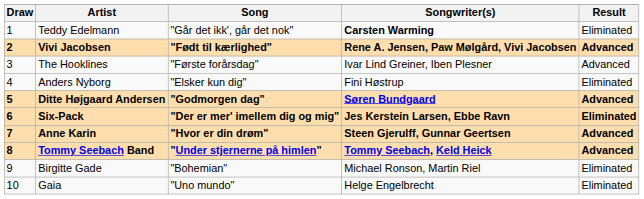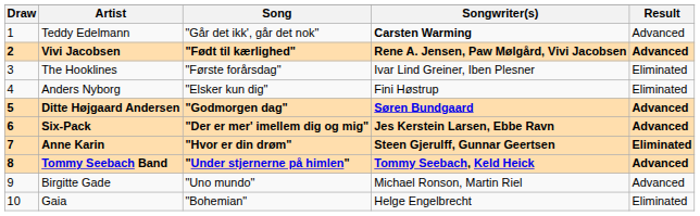Teddy Edelmann | Result: Eliminated -> Advanced
The Hooklines | Result: Advanced -> Eliminated
Six-Pack | Result: Eliminated -> Advanced
Anne Karin | Result: Advanced -> Eliminated
Birgitte Gade | Song: "Bohemian" -> "Uno mundo"
Birgitte Gade | Result: Eliminated -> Advanced
Gaia | Song: "Uno mundo" -> "Bohemian"
